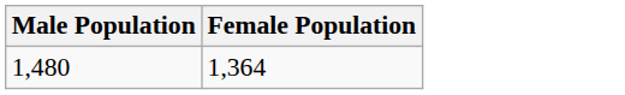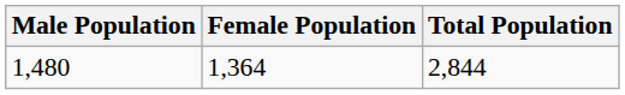+ column: Total Population | 2,844
